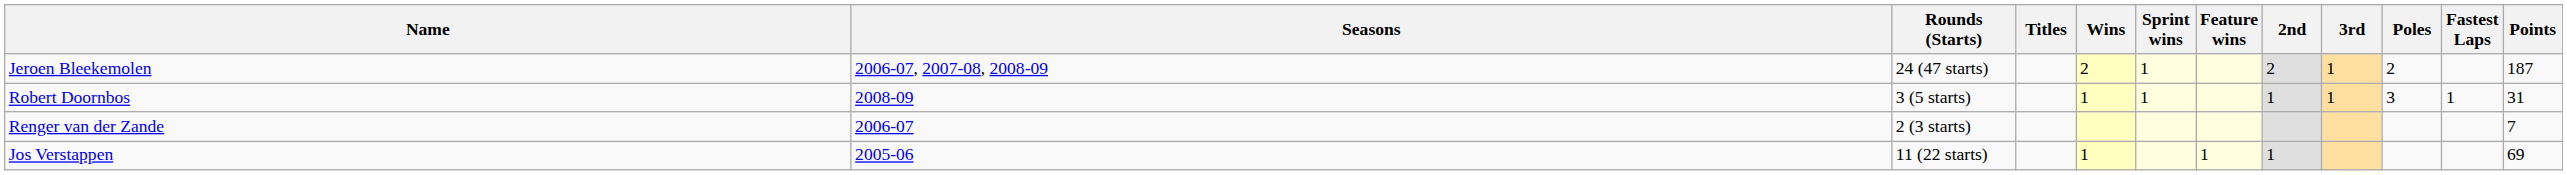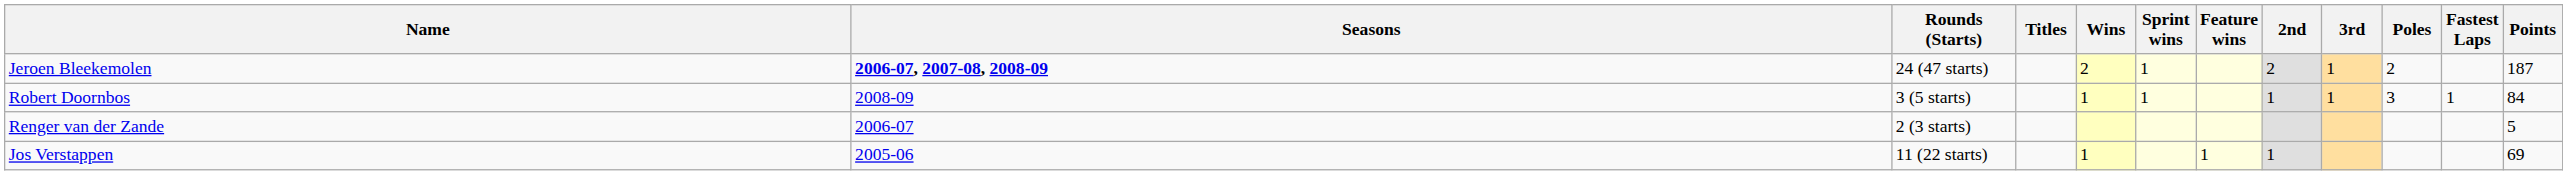Jeroen Bleekemolen | Seasons: normal -> bold
Robert Doornbos | Points: 31 -> 84
Renger van der Zande | Points: 7 -> 5
